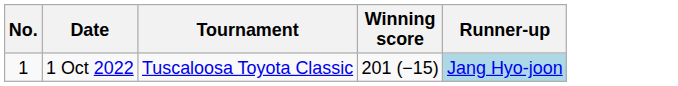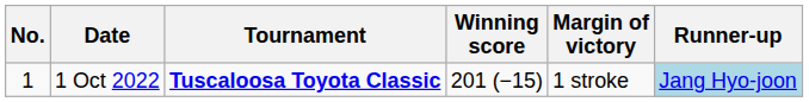+ column: Margin of victory | 1 stroke
1 Oct 2022 | Tournament: normal -> bold
